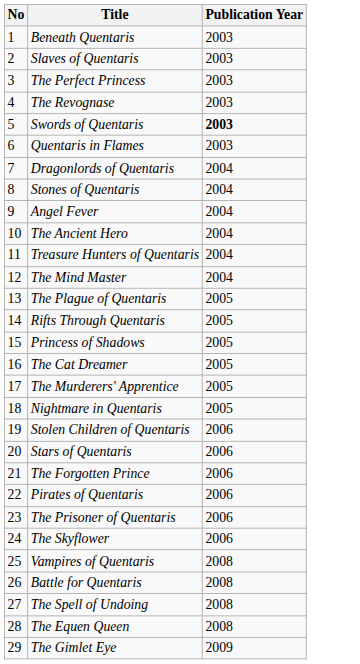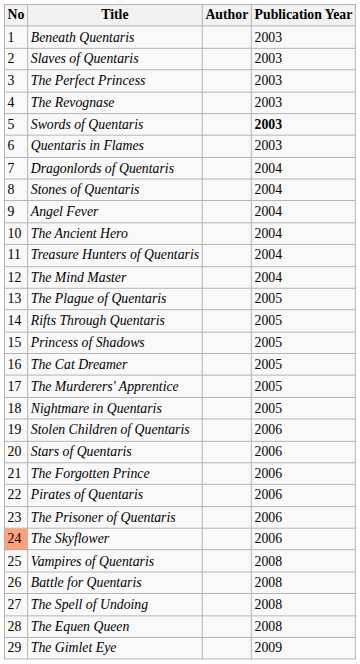+ column: Author
The Skyflower | No: no background -> lightsalmon background
